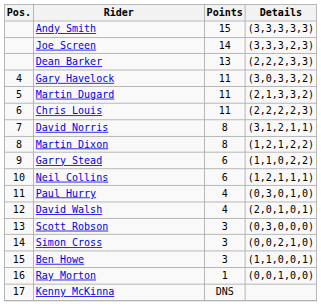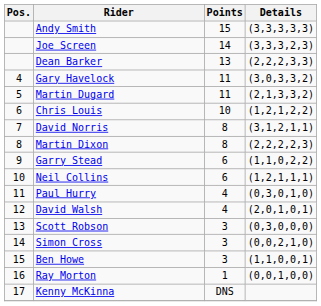Chris Louis | Points: 11 -> 10
Chris Louis | Details: (2,2,2,2,3) -> (1,2,1,2,2)
Martin Dixon | Details: (1,2,1,2,2) -> (2,2,2,2,3)
